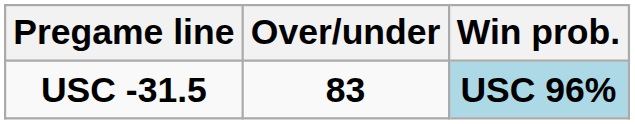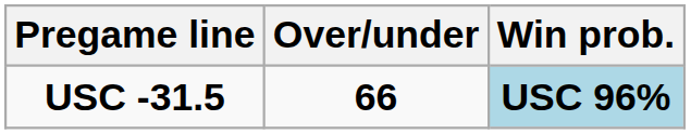USC -31.5 | Over/under: 83 -> 66
